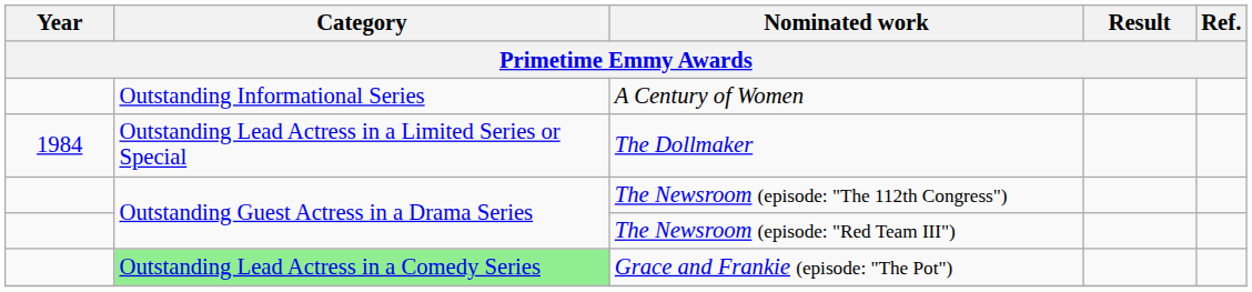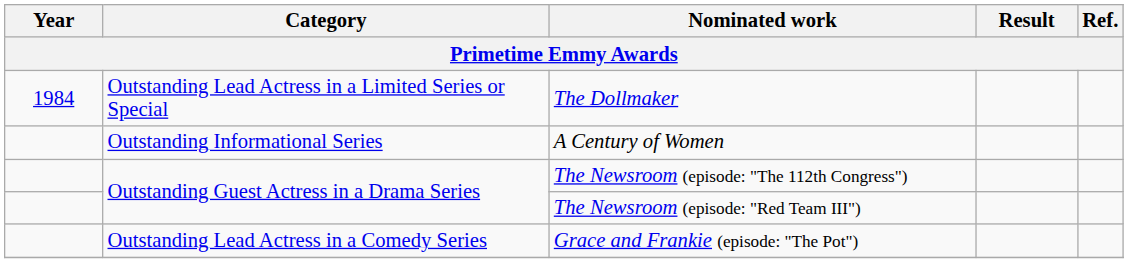rows swapped: The Dollmaker <-> A Century of Women
Grace and Frankie (episode: "The Pot") | Category: lightgreen background -> no background
